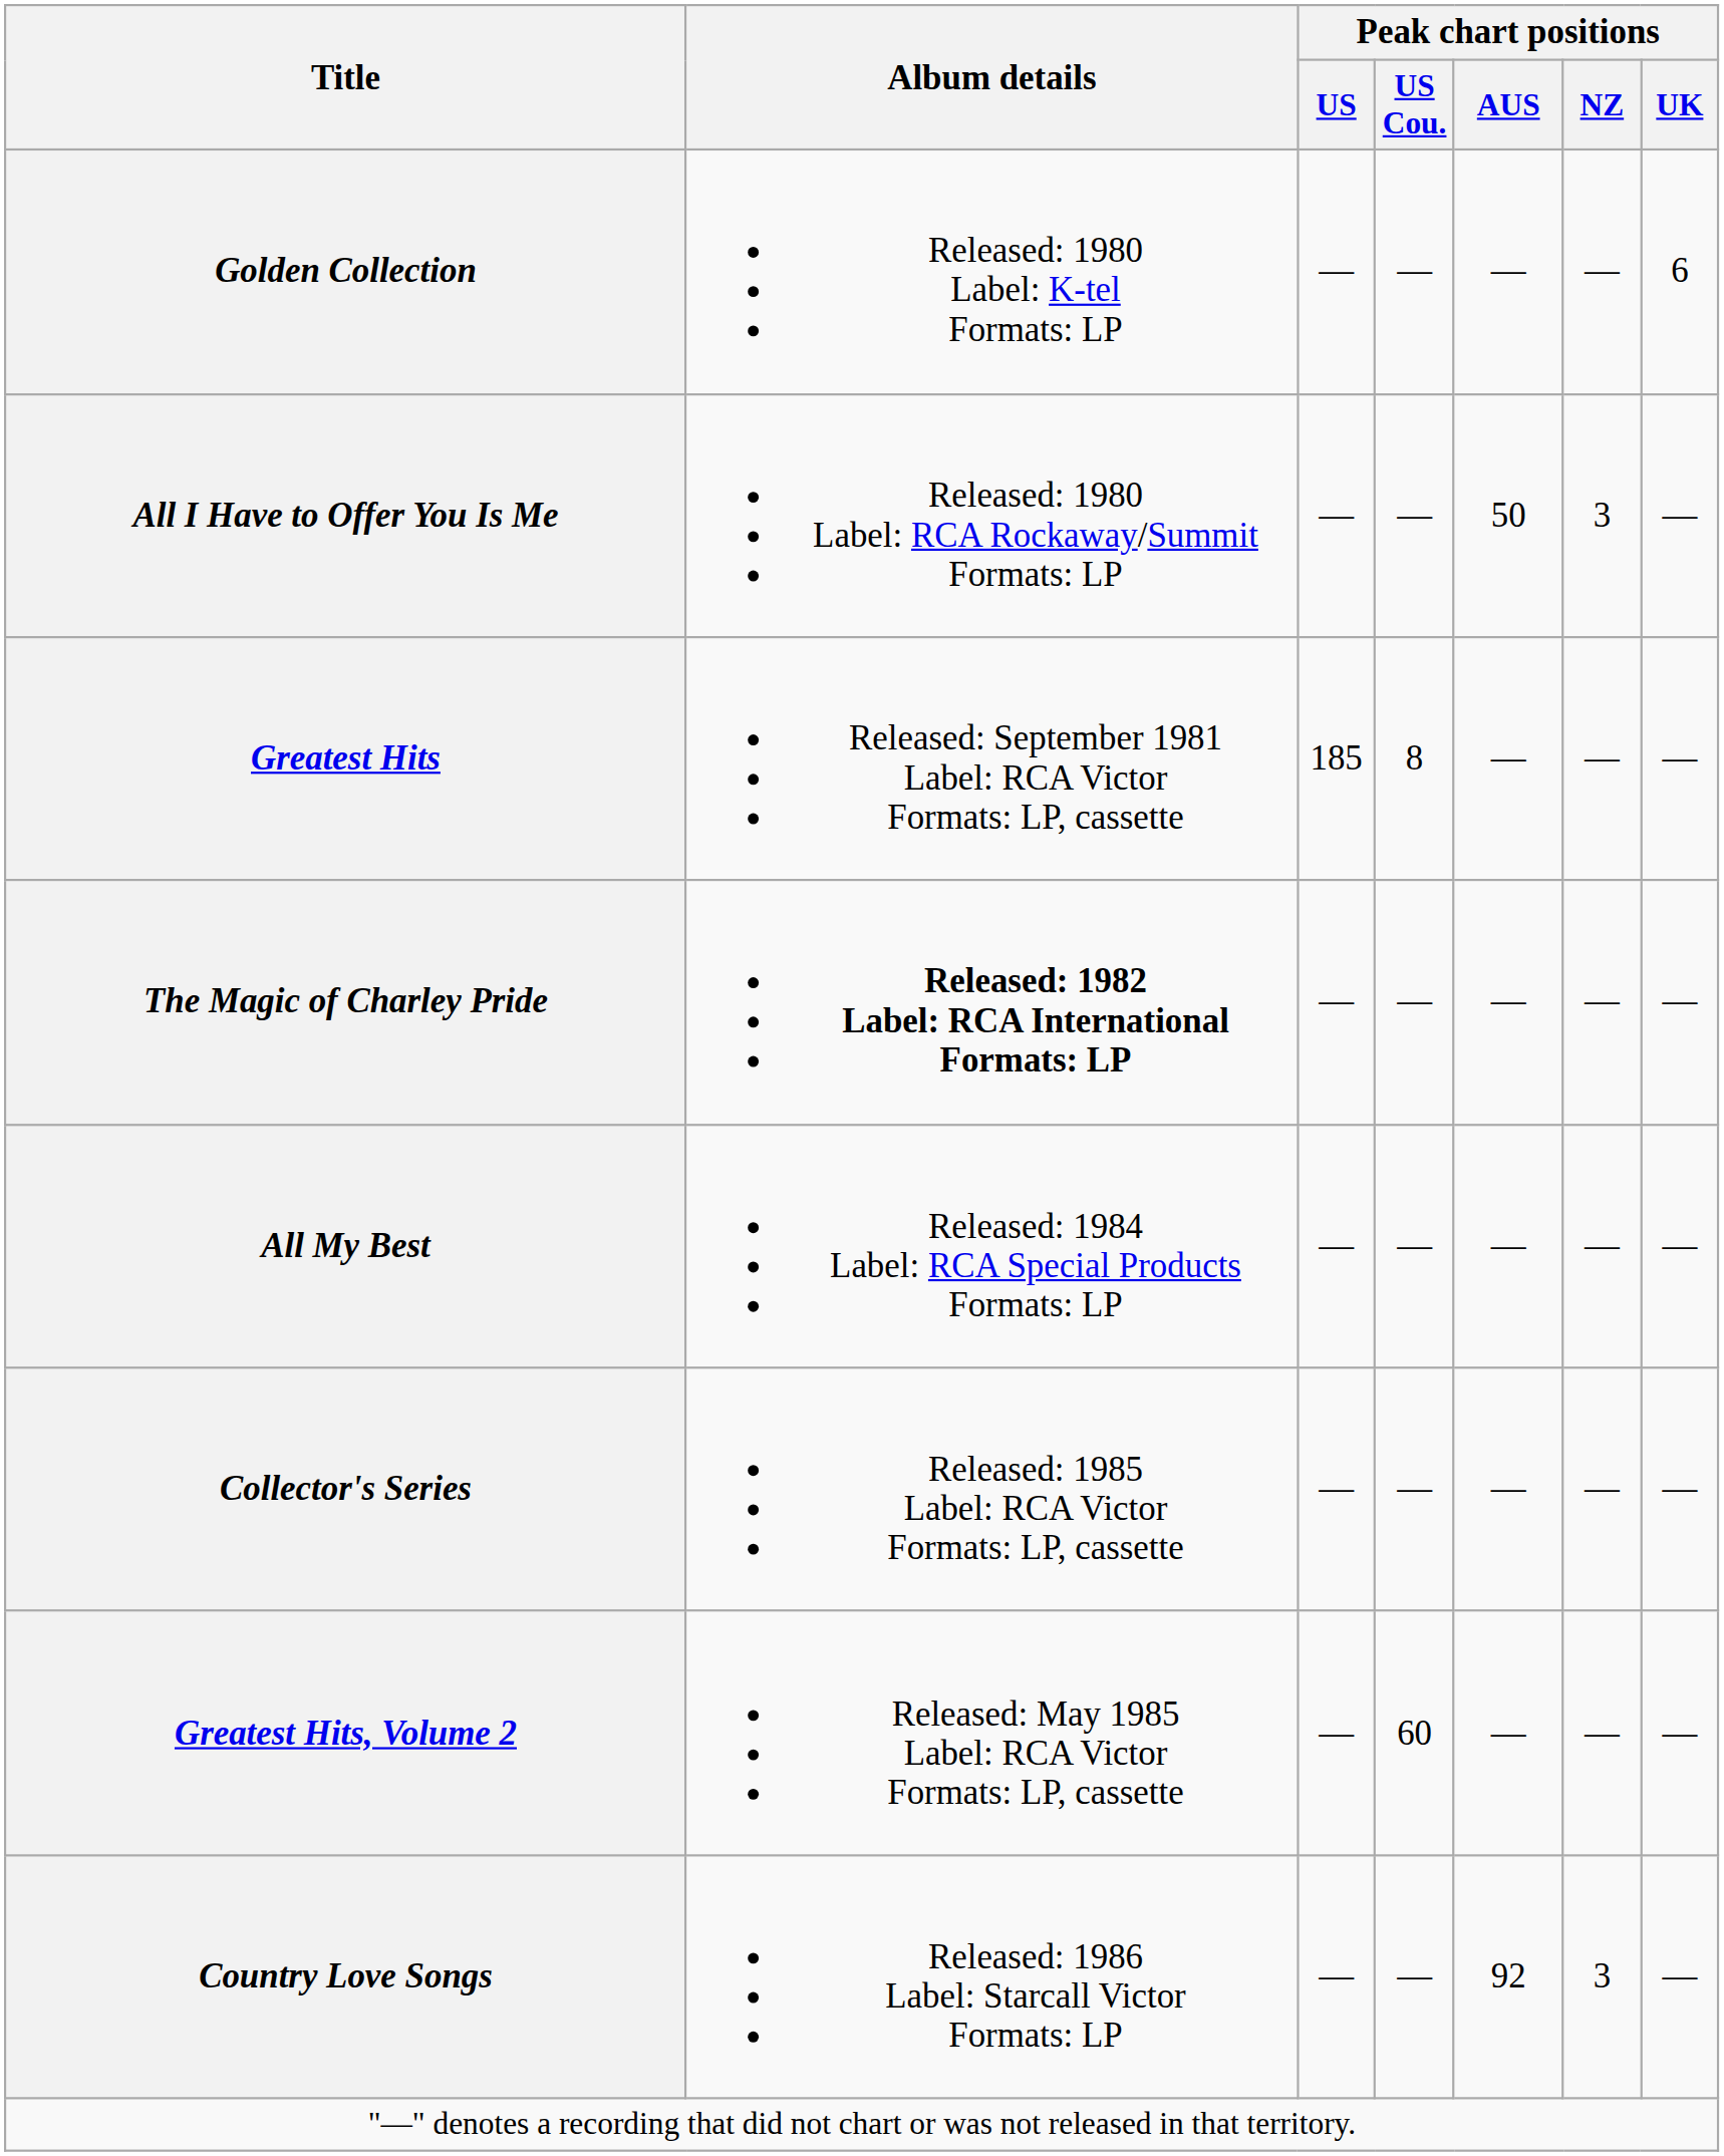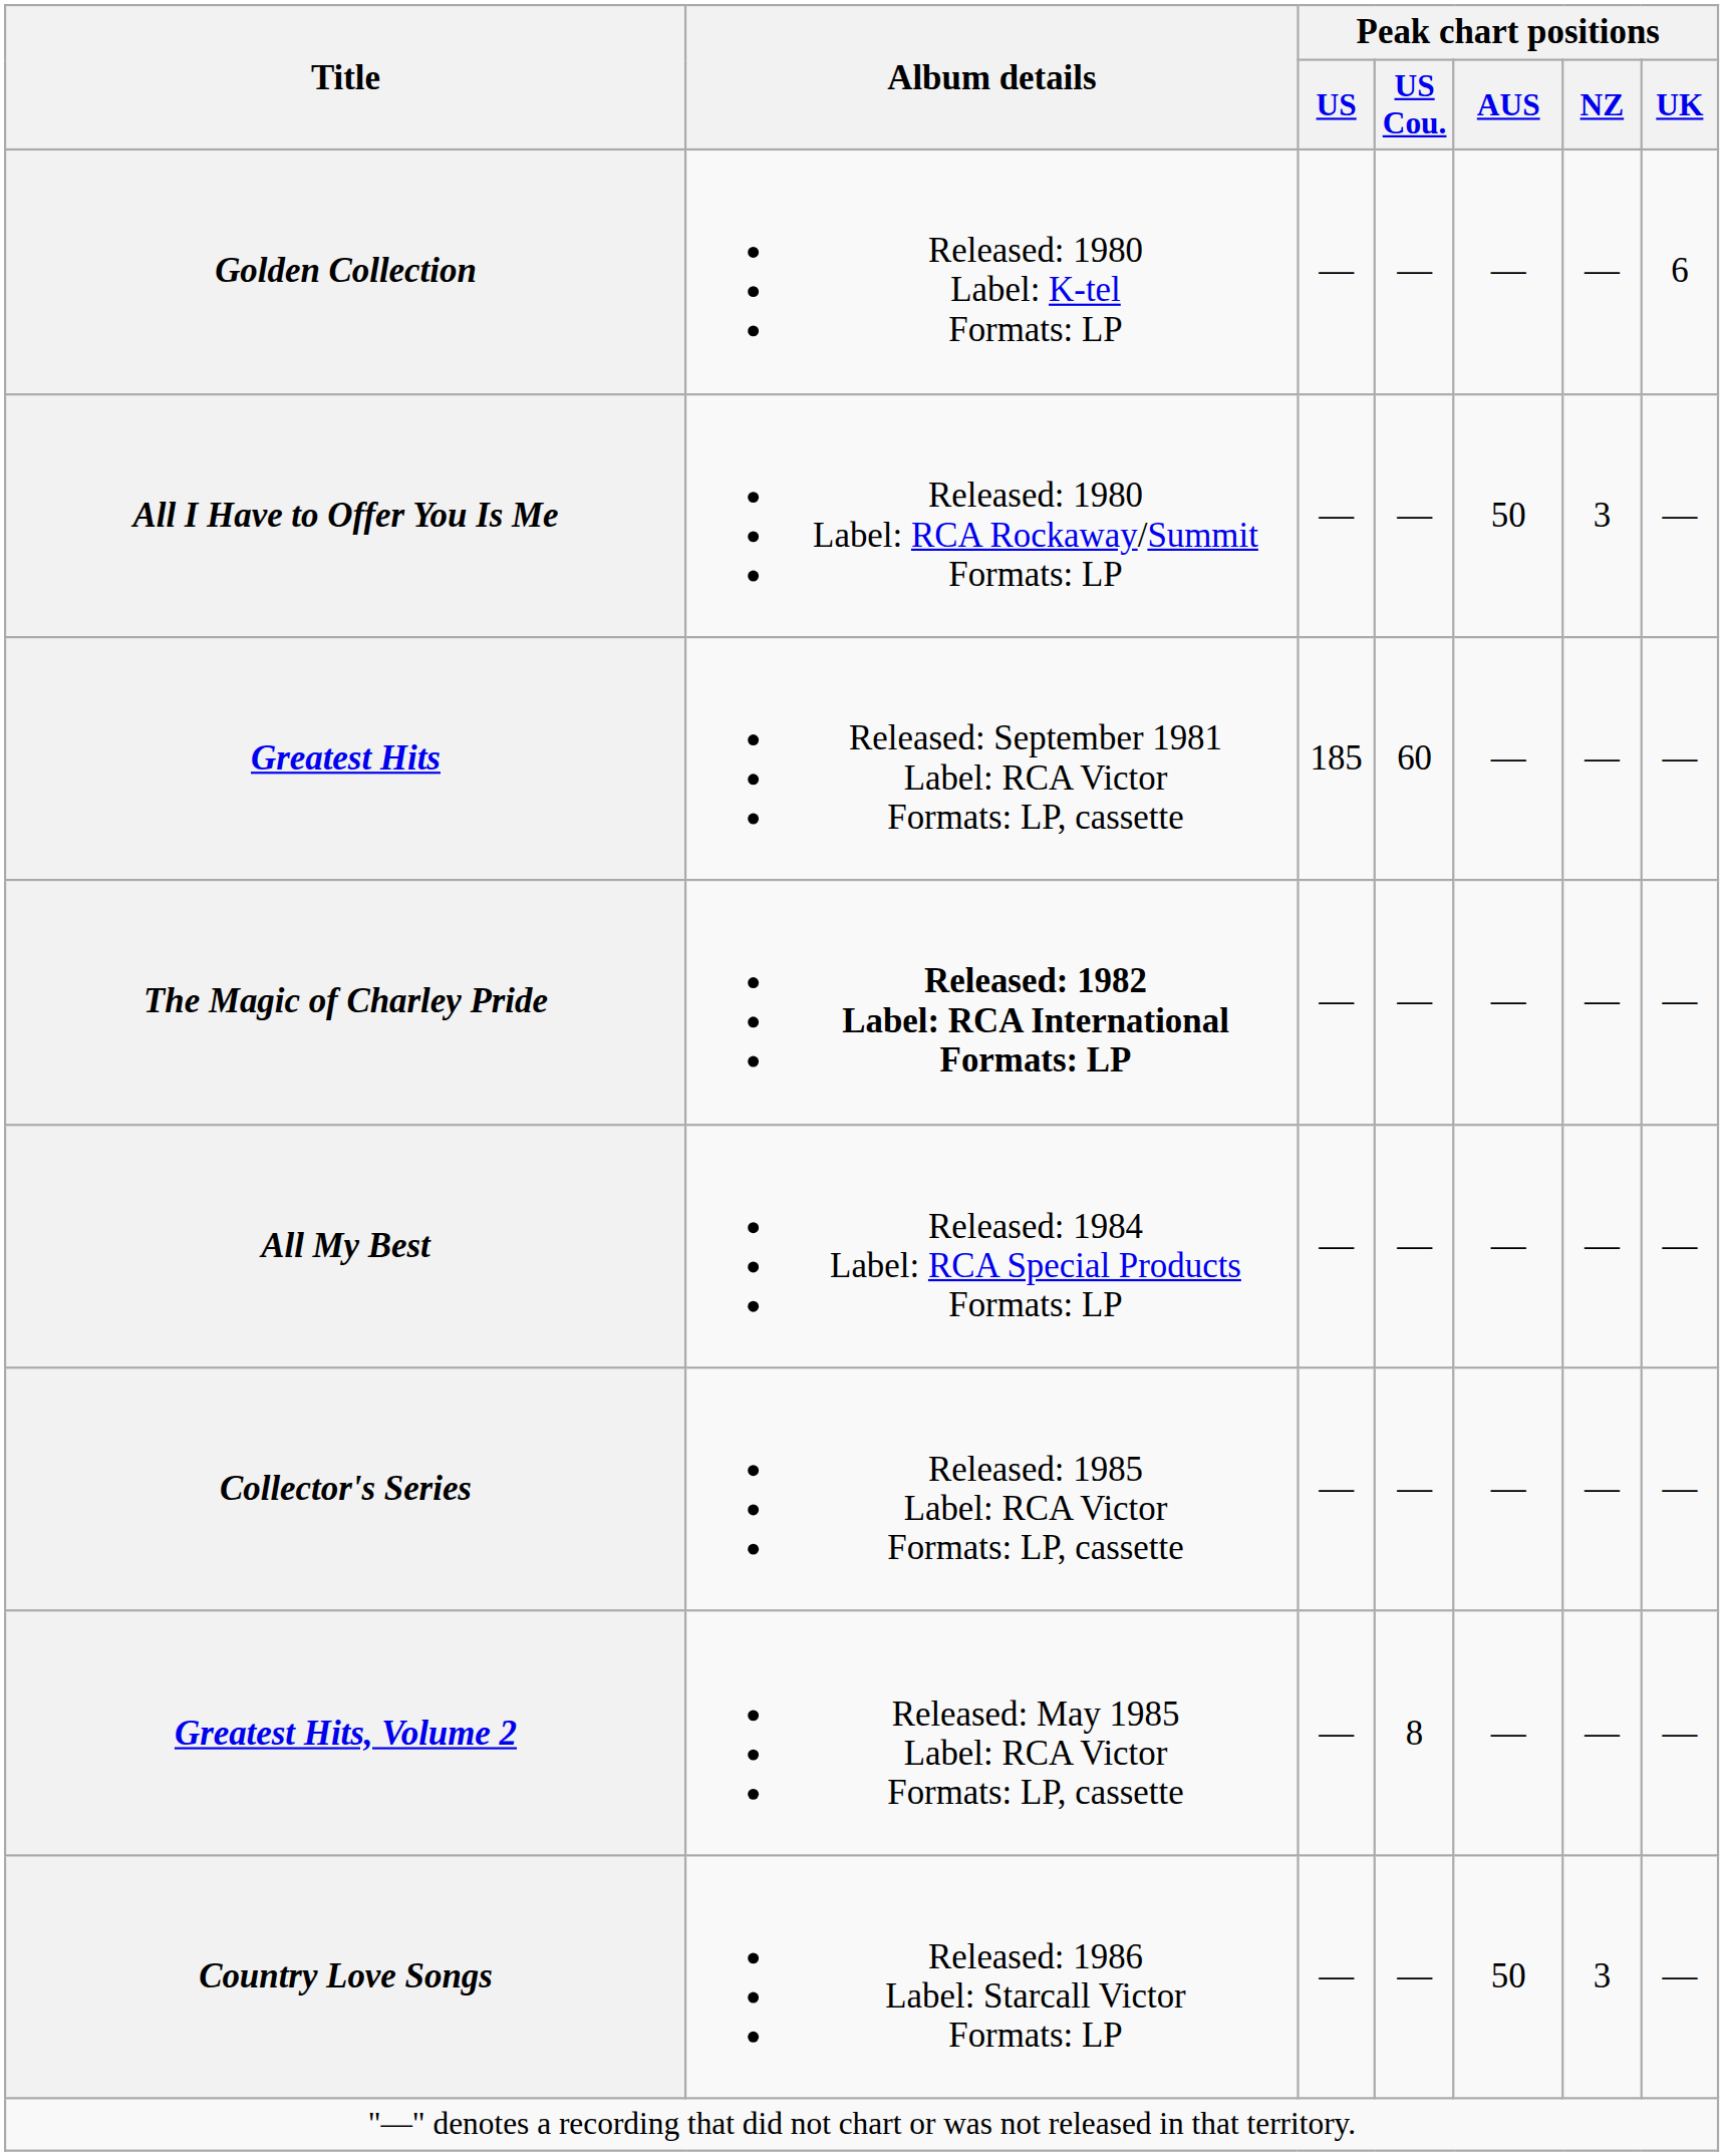Greatest Hits | Peak chart positions / US Cou.: 8 -> 60
Greatest Hits, Volume 2 | Peak chart positions / US Cou.: 60 -> 8
Country Love Songs | Peak chart positions / AUS: 92 -> 50
